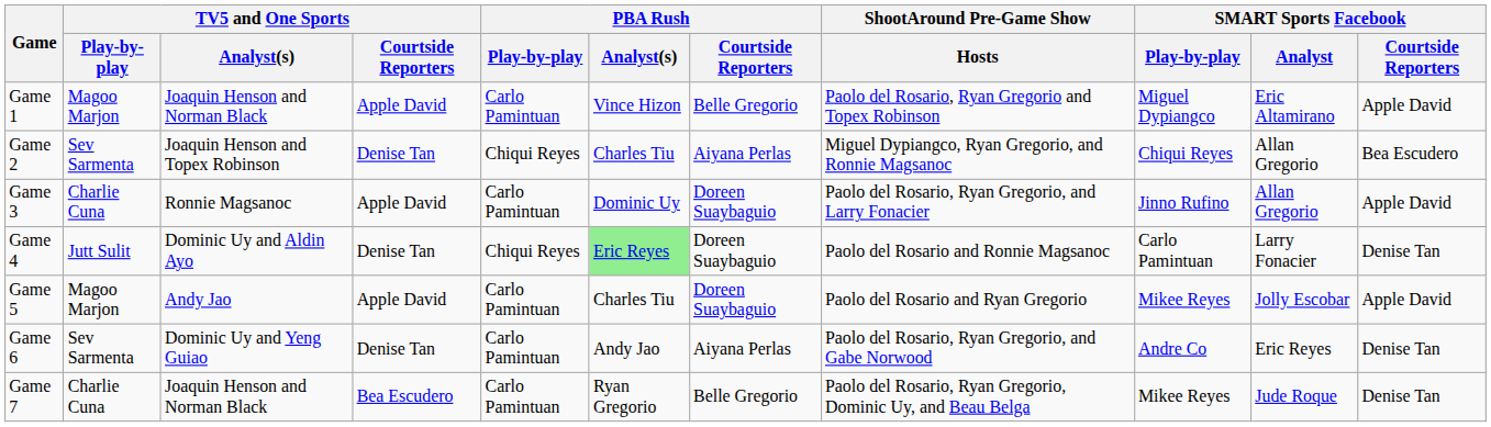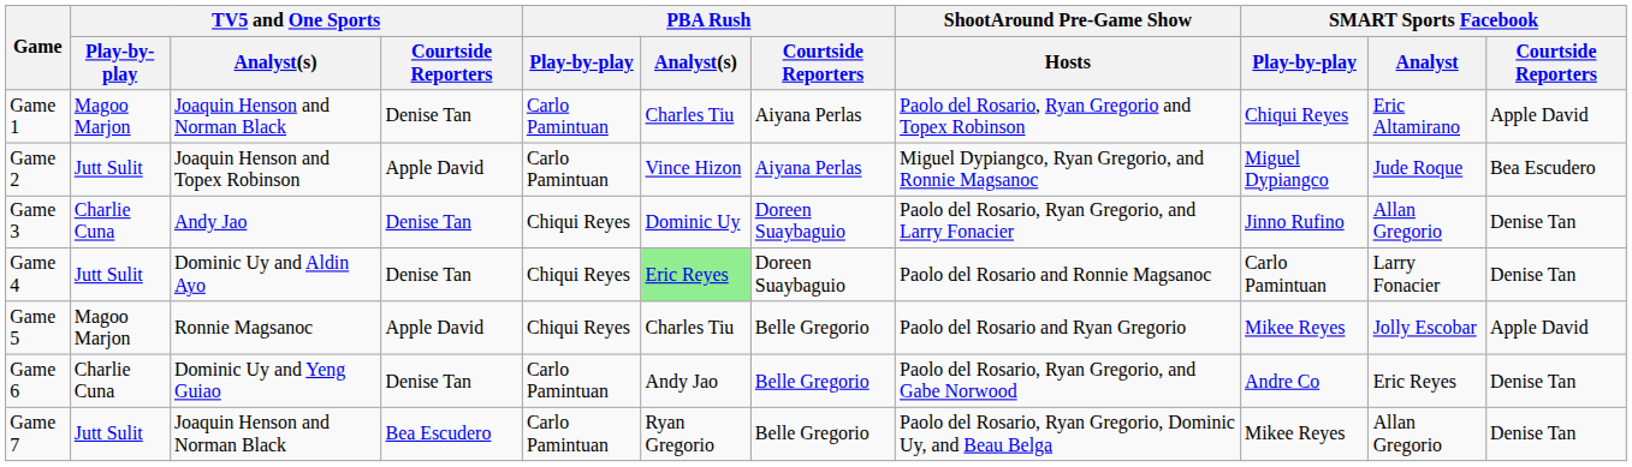Game 1 | TV5 and One Sports / Courtside Reporters: Apple David -> Denise Tan
Game 1 | PBA Rush / Analyst(s): Vince Hizon -> Charles Tiu
Game 1 | PBA Rush / Courtside Reporters: Belle Gregorio -> Aiyana Perlas
Game 1 | SMART Sports Facebook / Play-by-play: Miguel Dypiangco -> Chiqui Reyes
Game 2 | TV5 and One Sports / Play-by-play: Sev Sarmenta -> Jutt Sulit
Game 2 | TV5 and One Sports / Courtside Reporters: Denise Tan -> Apple David
Game 2 | PBA Rush / Play-by-play: Chiqui Reyes -> Carlo Pamintuan
Game 2 | PBA Rush / Analyst(s): Charles Tiu -> Vince Hizon
Game 2 | SMART Sports Facebook / Play-by-play: Chiqui Reyes -> Miguel Dypiangco
Game 2 | SMART Sports Facebook / Analyst: Allan Gregorio -> Jude Roque
Game 3 | TV5 and One Sports / Analyst(s): Ronnie Magsanoc -> Andy Jao
Game 3 | TV5 and One Sports / Courtside Reporters: Apple David -> Denise Tan
Game 3 | PBA Rush / Play-by-play: Carlo Pamintuan -> Chiqui Reyes
Game 3 | SMART Sports Facebook / Courtside Reporters: Apple David -> Denise Tan
Game 5 | TV5 and One Sports / Analyst(s): Andy Jao -> Ronnie Magsanoc
Game 5 | PBA Rush / Play-by-play: Carlo Pamintuan -> Chiqui Reyes
Game 5 | PBA Rush / Courtside Reporters: Doreen Suaybaguio -> Belle Gregorio
Game 6 | TV5 and One Sports / Play-by-play: Sev Sarmenta -> Charlie Cuna
Game 6 | PBA Rush / Courtside Reporters: Aiyana Perlas -> Belle Gregorio
Game 7 | TV5 and One Sports / Play-by-play: Charlie Cuna -> Jutt Sulit
Game 7 | SMART Sports Facebook / Analyst: Jude Roque -> Allan Gregorio
